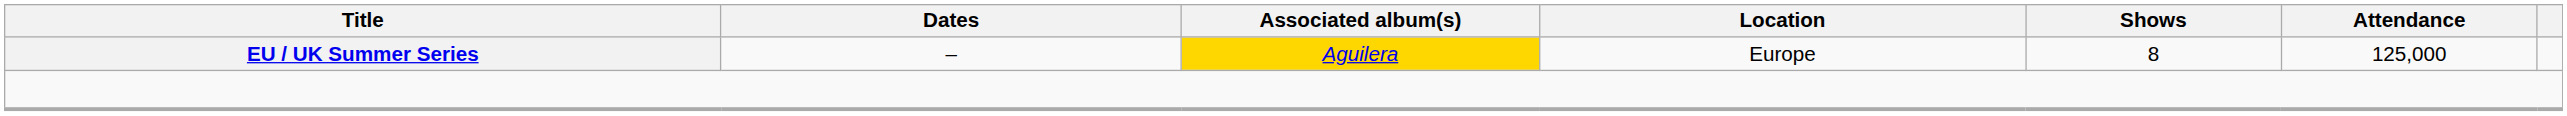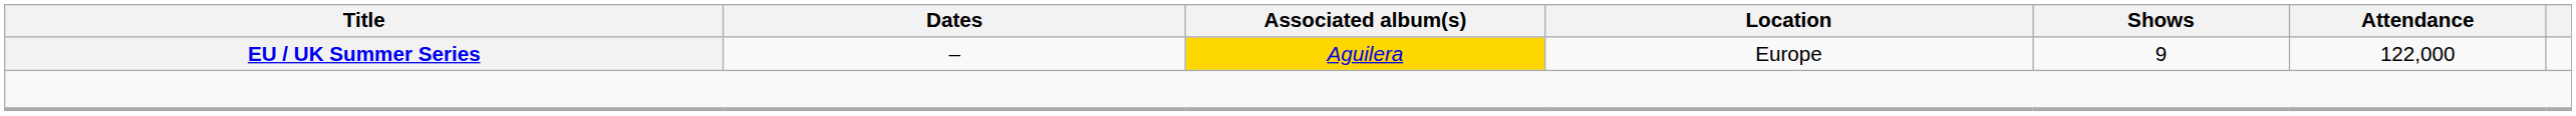EU / UK Summer Series | Shows: 8 -> 9
EU / UK Summer Series | Attendance: 125,000 -> 122,000
